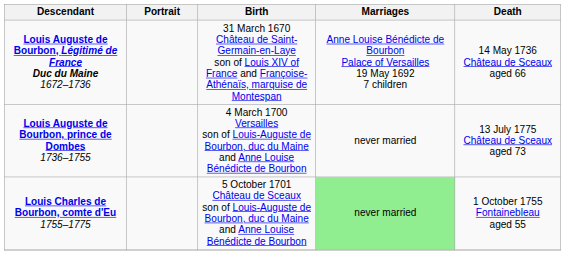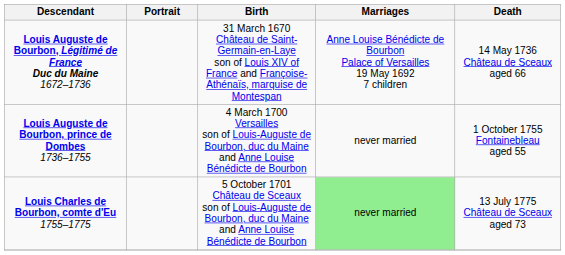Louis Auguste de Bourbon, prince de Dombes 1736–1755 | Death: 13 July 1775 Château de Sceaux aged 73 -> 1 October 1755 Fontainebleau aged 55
Louis Charles de Bourbon, comte d'Eu 1755–1775 | Death: 1 October 1755 Fontainebleau aged 55 -> 13 July 1775 Château de Sceaux aged 73
